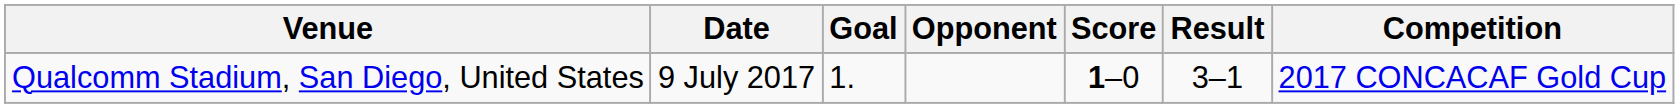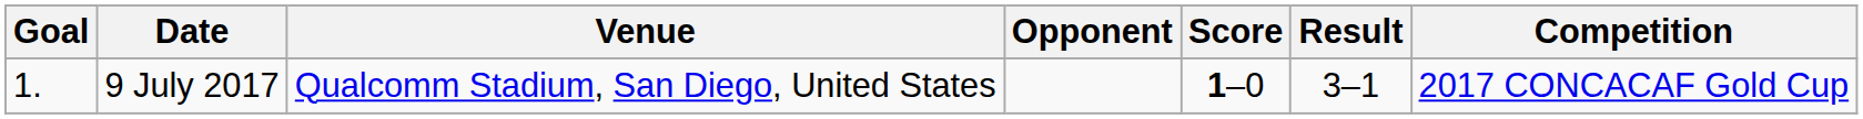columns swapped: Goal <-> Venue
